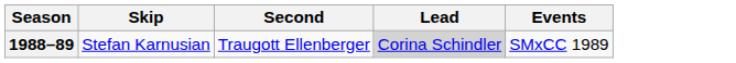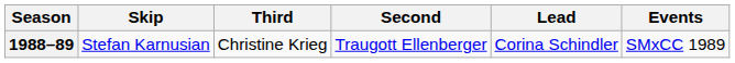+ column: Third | Christine Krieg
1988–89 | Lead: lightgrey background -> no background
